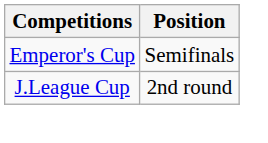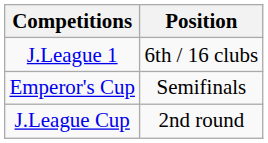+ row: J.League 1 | 6th / 16 clubs
